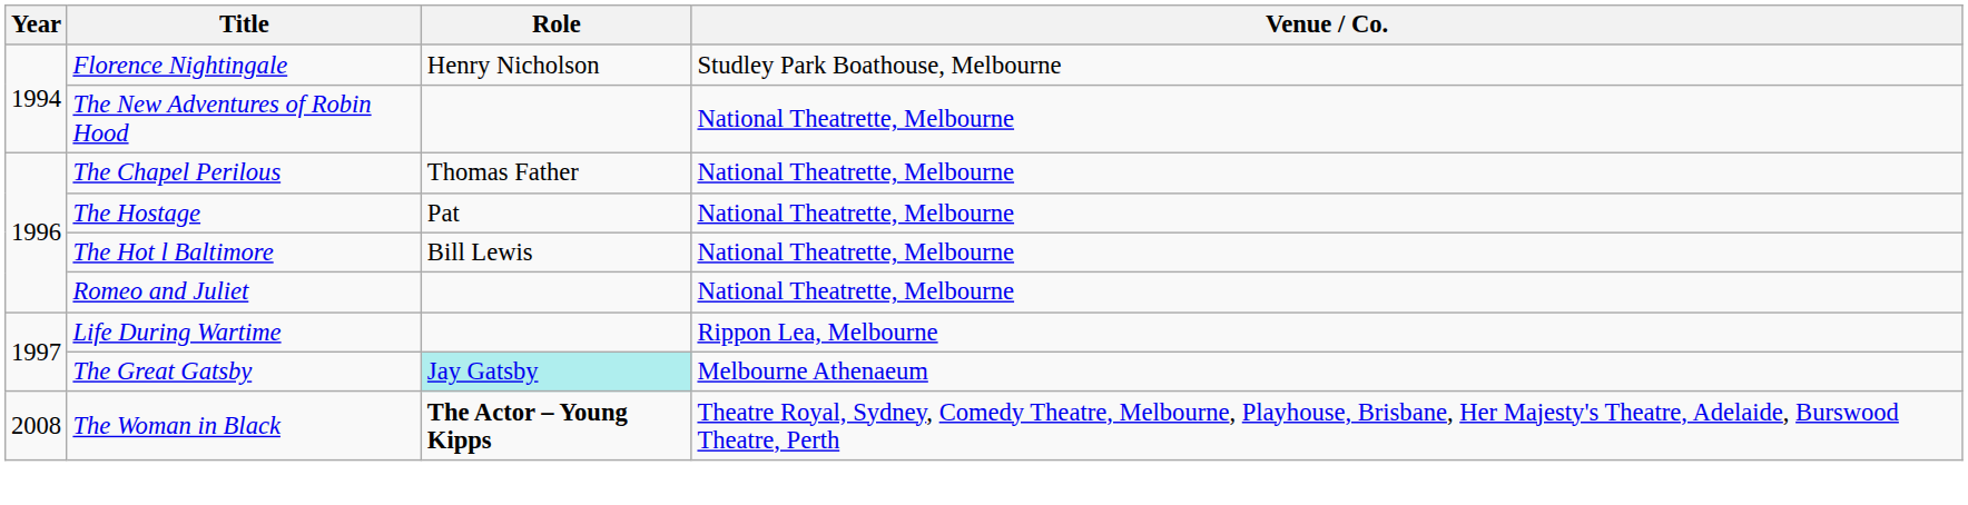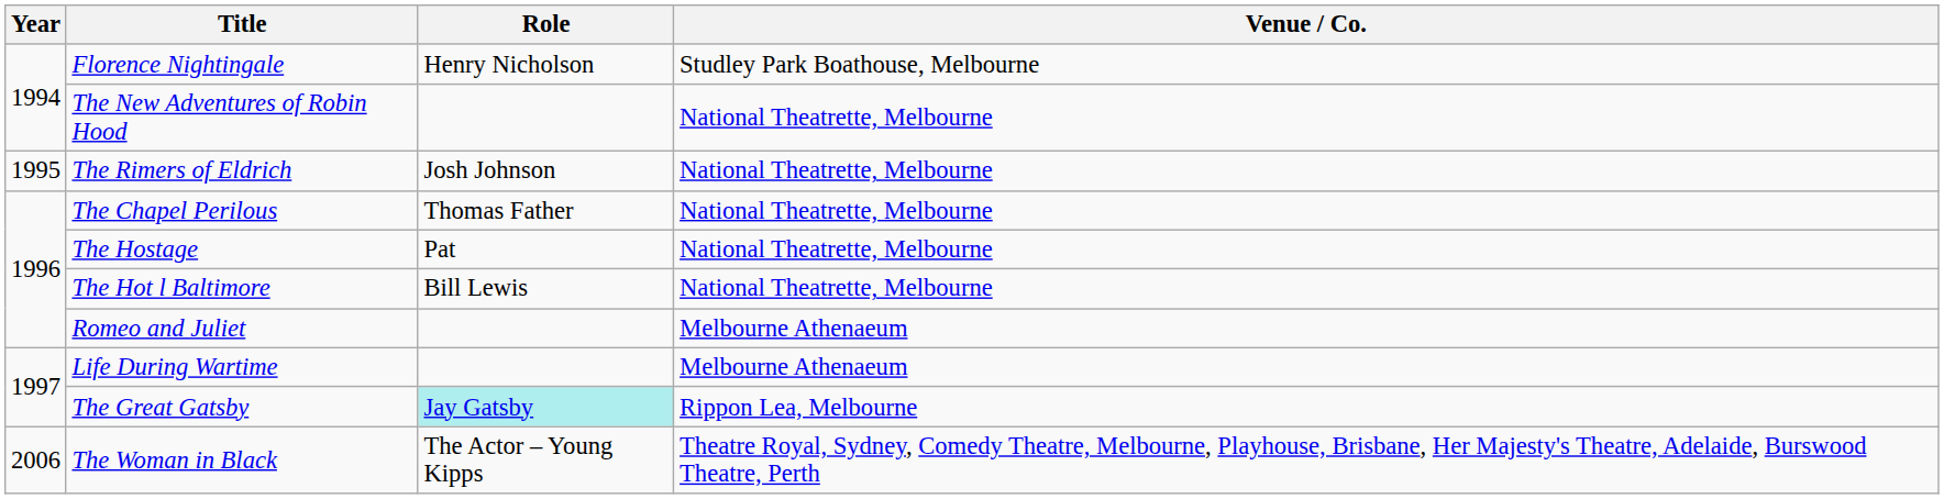+ row: 1995 | The Rimers of Eldrich | Josh Johnson | National Theatrette, Melbourne
Romeo and Juliet | Venue / Co.: National Theatrette, Melbourne -> Melbourne Athenaeum
Life During Wartime | Venue / Co.: Rippon Lea, Melbourne -> Melbourne Athenaeum
The Great Gatsby | Venue / Co.: Melbourne Athenaeum -> Rippon Lea, Melbourne
The Woman in Black | Year: 2008 -> 2006
The Woman in Black | Role: bold -> normal
